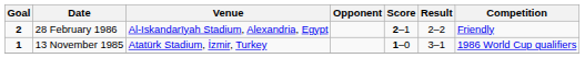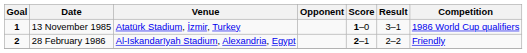rows swapped: 13 November 1985 <-> 28 February 1986
